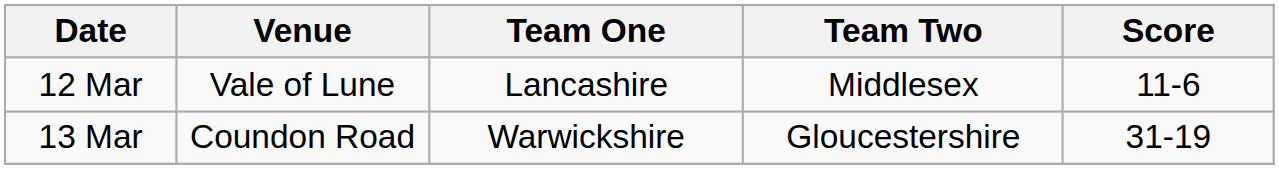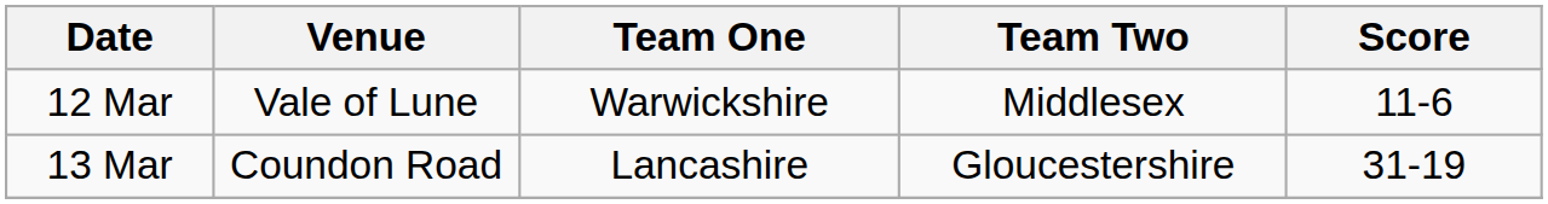12 Mar | Team One: Lancashire -> Warwickshire
13 Mar | Team One: Warwickshire -> Lancashire
